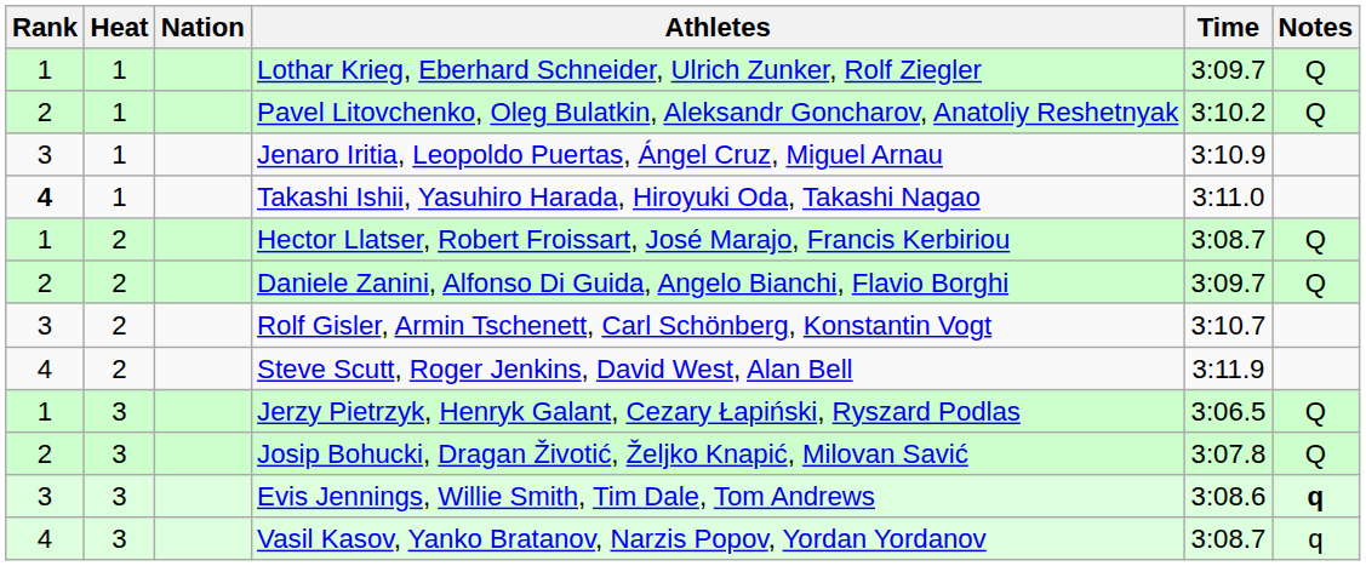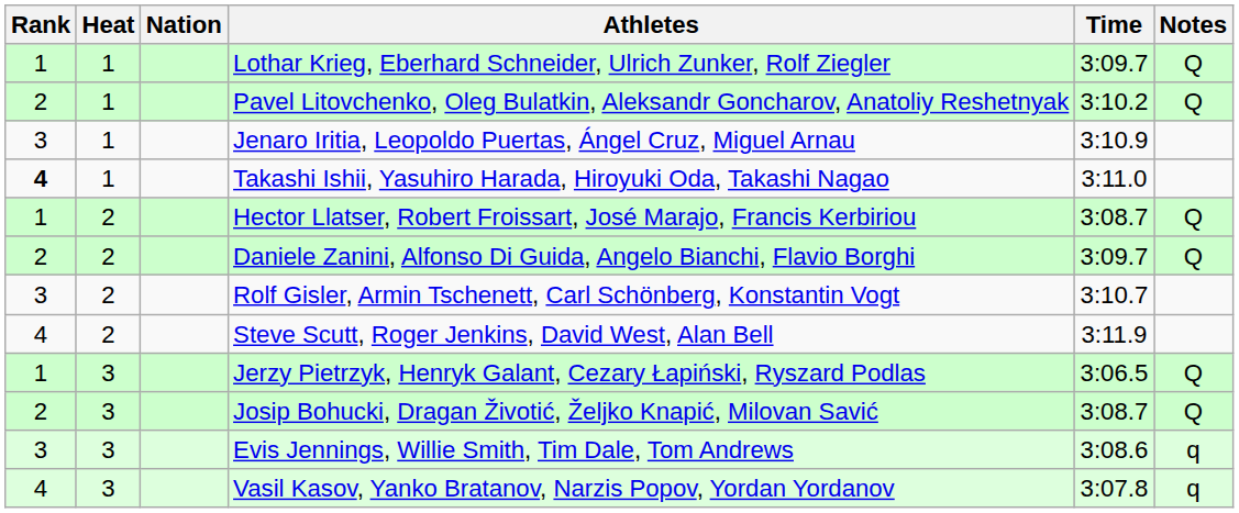Josip Bohucki, Dragan Životić, Željko Knapić, Milovan Savić | Time: 3:07.8 -> 3:08.7
Evis Jennings, Willie Smith, Tim Dale, Tom Andrews | Notes: bold -> normal
Vasil Kasov, Yanko Bratanov, Narzis Popov, Yordan Yordanov | Time: 3:08.7 -> 3:07.8
